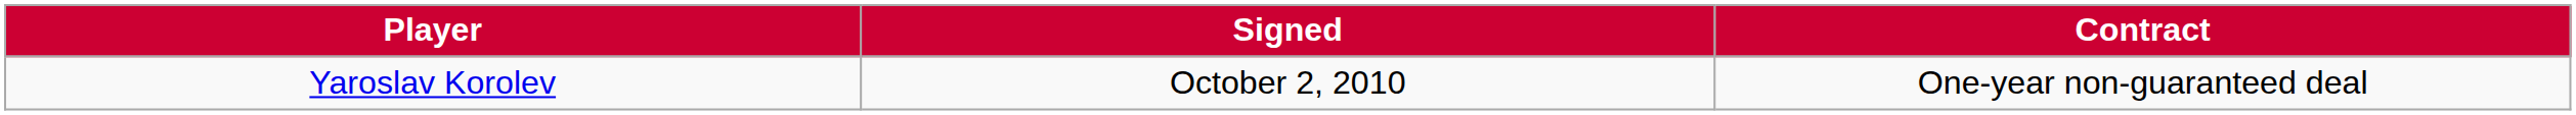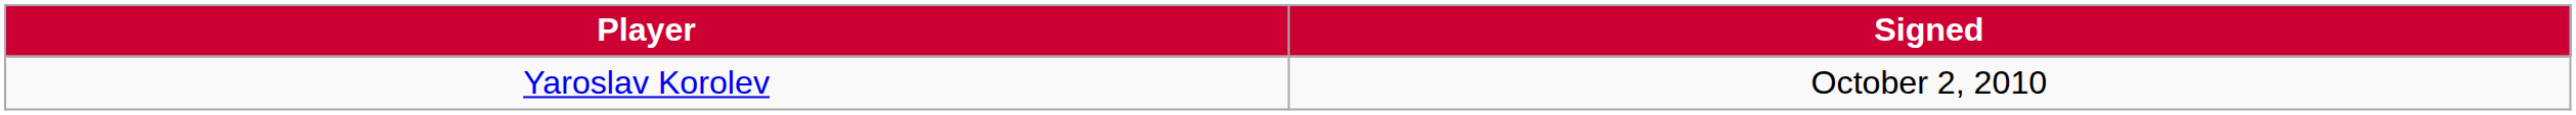- column: Contract | One-year non-guaranteed deal
